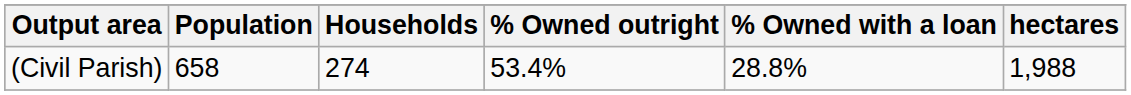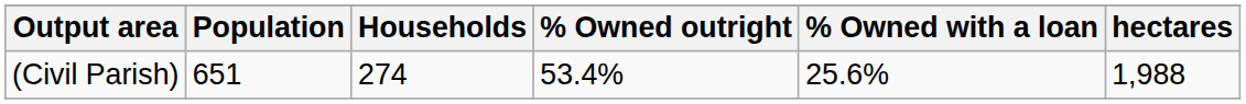(Civil Parish) | Population: 658 -> 651
(Civil Parish) | % Owned with a loan: 28.8% -> 25.6%
